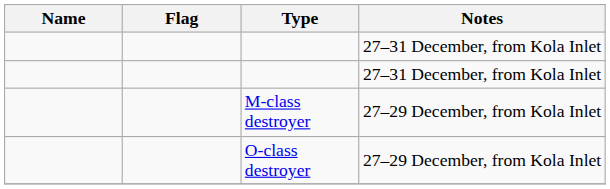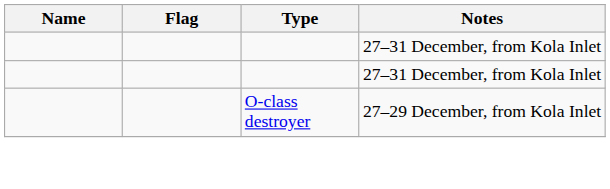- row: M-class destroyer | 27–29 December, from Kola Inlet
